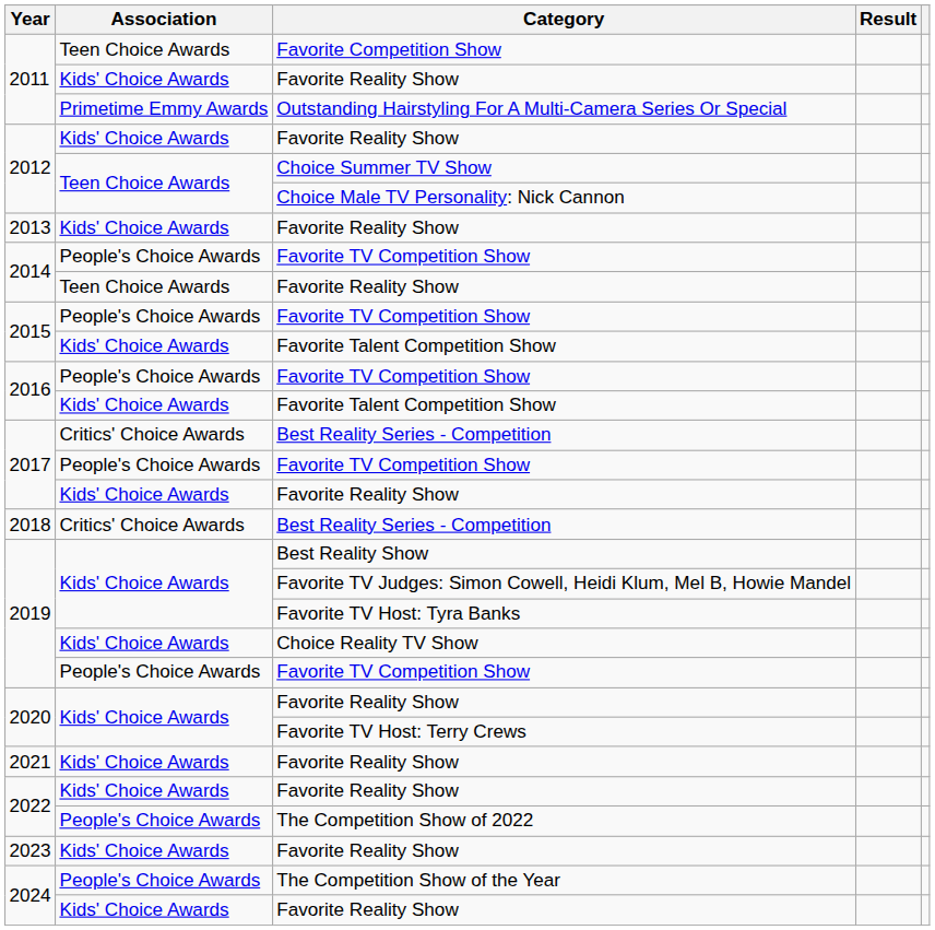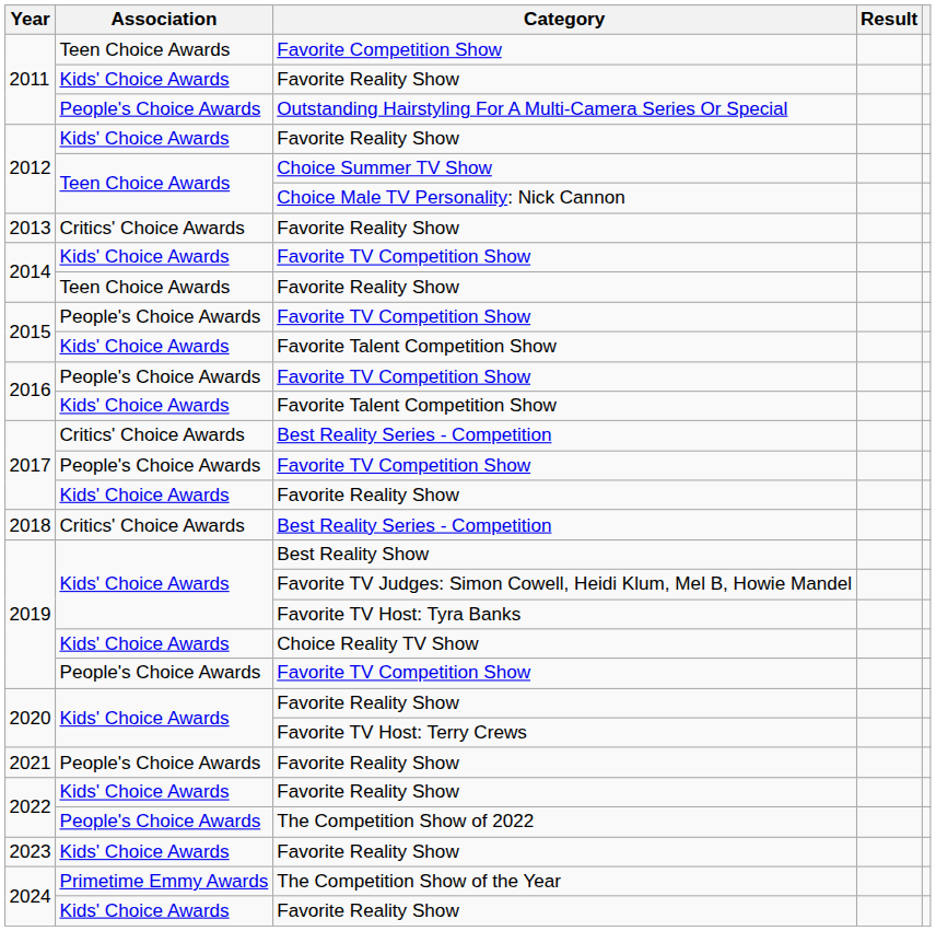Outstanding Hairstyling For A Multi-Camera Series Or Special | Association: Primetime Emmy Awards -> People's Choice Awards
2013 / Favorite Reality Show | Association: Kids' Choice Awards -> Critics' Choice Awards
2014 / Favorite TV Competition Show | Association: People's Choice Awards -> Kids' Choice Awards
2021 / Favorite Reality Show | Association: Kids' Choice Awards -> People's Choice Awards
The Competition Show of the Year | Association: People's Choice Awards -> Primetime Emmy Awards
